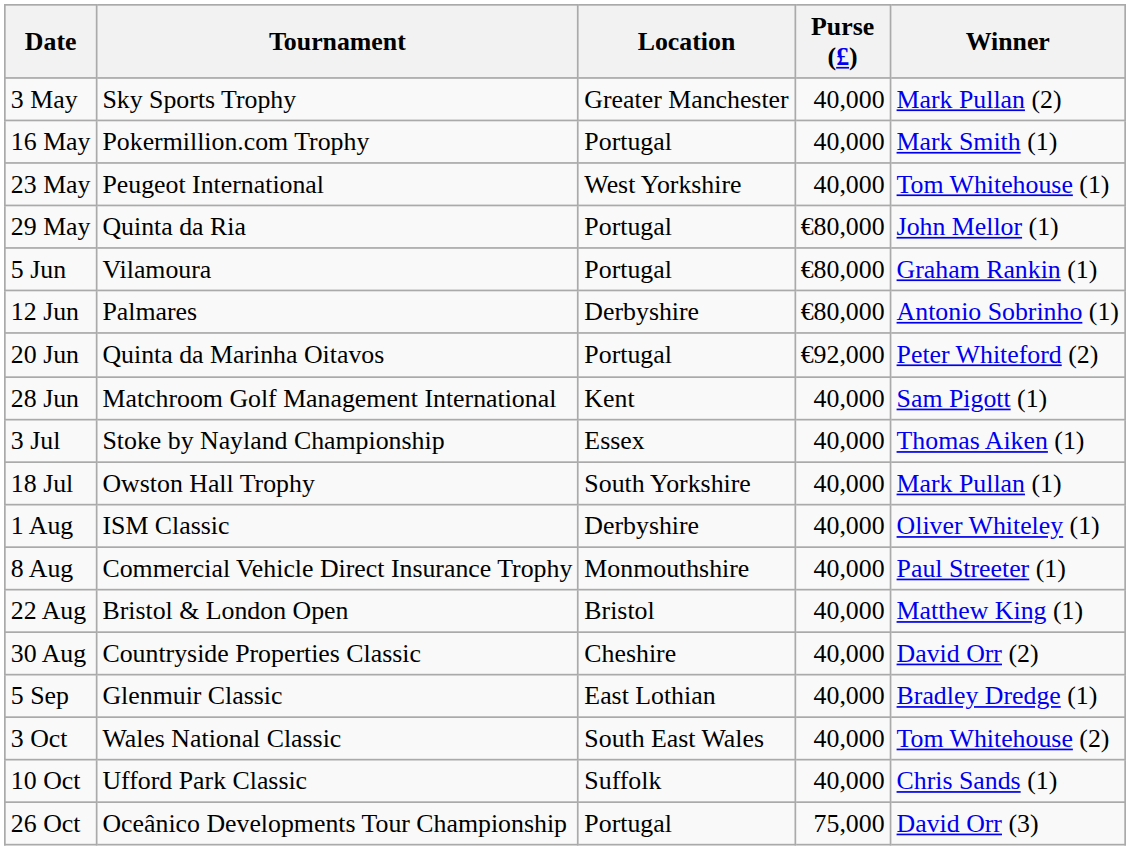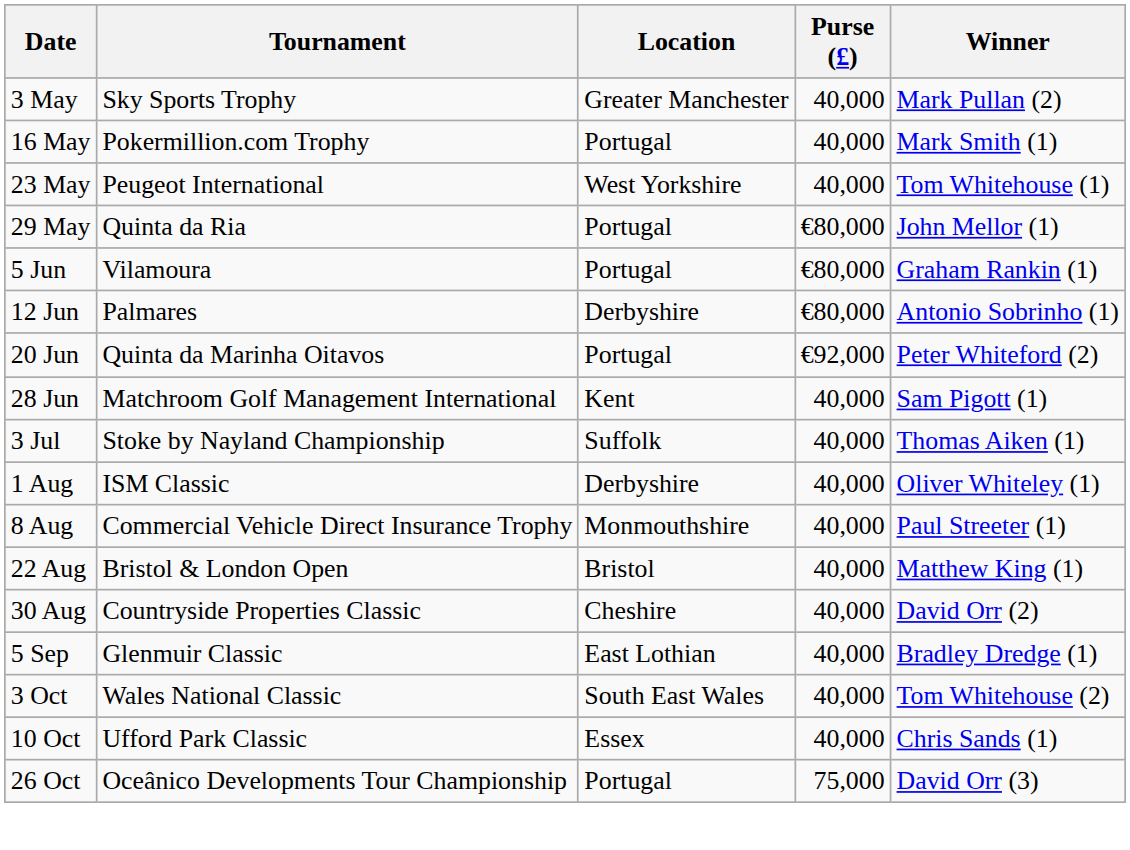3 Jul | Location: Essex -> Suffolk
- row: 18 Jul | Owston Hall Trophy | South Yorkshire | 40,000 | Mark Pullan (1)
10 Oct | Location: Suffolk -> Essex
